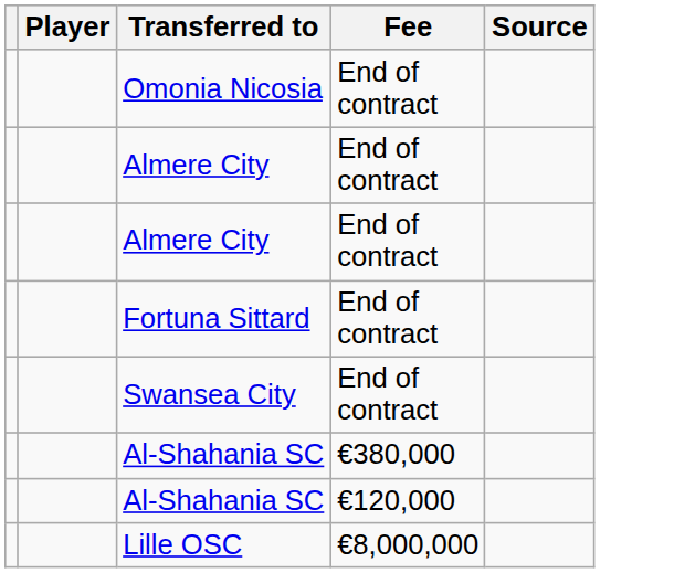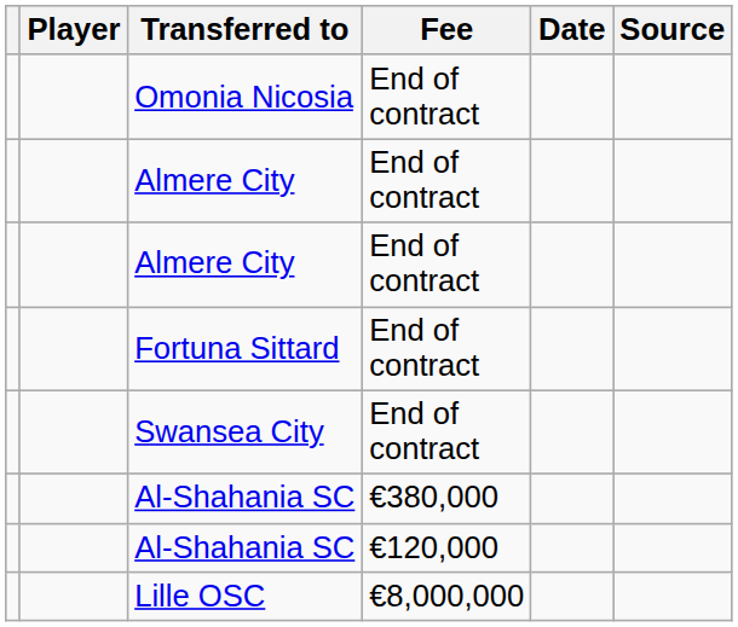+ column: Date
